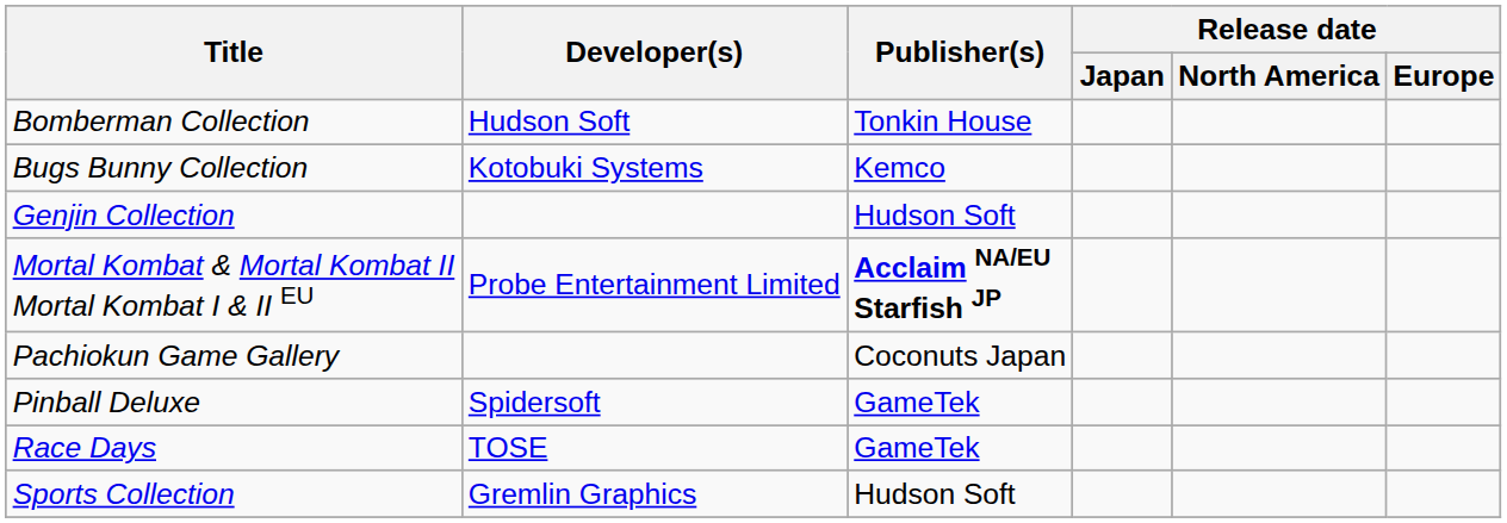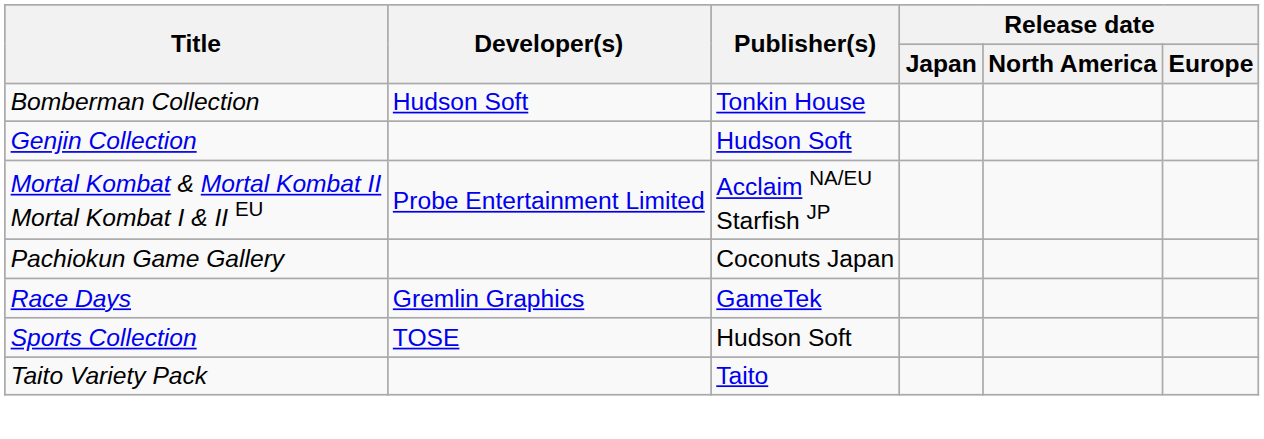- row: Bugs Bunny Collection | Kotobuki Systems | Kemco
Mortal Kombat & Mortal Kombat II Mortal Kombat I & II EU | Publisher(s): bold -> normal
- row: Pinball Deluxe | Spidersoft | GameTek
Race Days | Developer(s): TOSE -> Gremlin Graphics
Sports Collection | Developer(s): Gremlin Graphics -> TOSE
+ row: Taito Variety Pack | Taito
